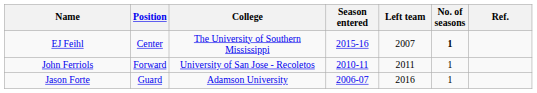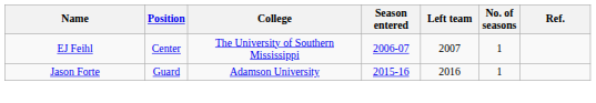EJ Feihl | Season entered: 2015-16 -> 2006-07
EJ Feihl | No. of seasons: bold -> normal
- row: John Ferriols | Forward | University of San Jose - Recoletos | 2010-11 | 2011 | 1
Jason Forte | Season entered: 2006-07 -> 2015-16
